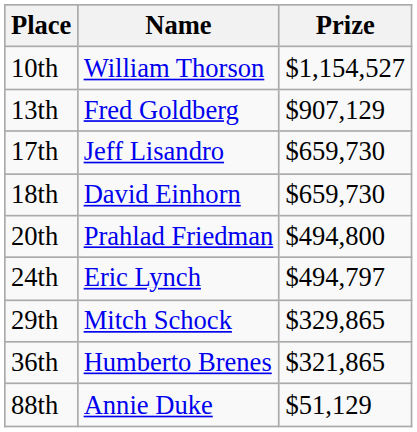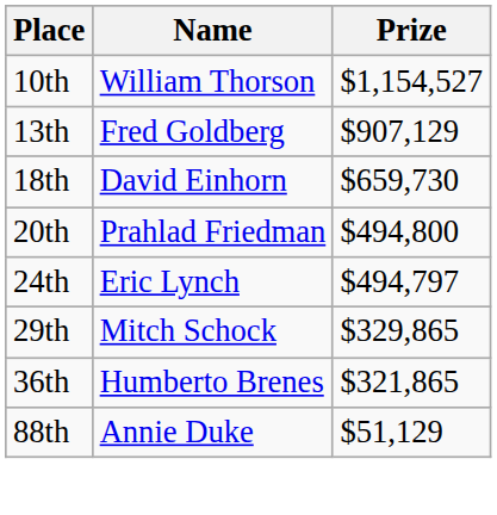- row: 17th | Jeff Lisandro | $659,730
